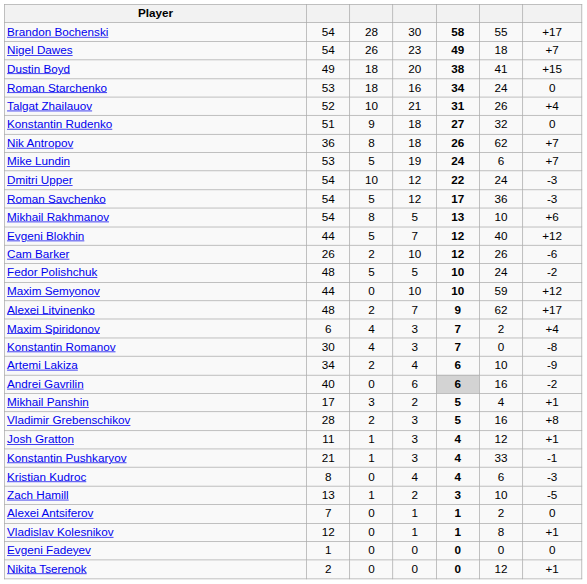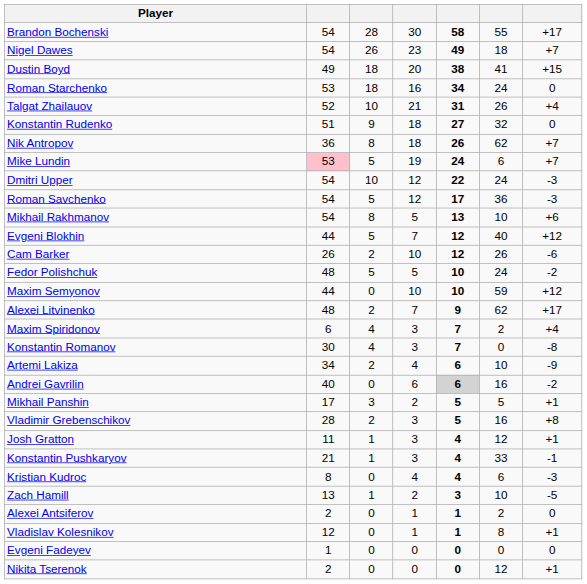Mike Lundin | column 2: no background -> pink background
Mikhail Panshin | column 6: 4 -> 5
Alexei Antsiferov | column 2: 7 -> 2
